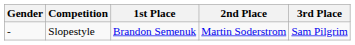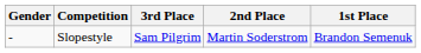columns swapped: 1st Place <-> 3rd Place
